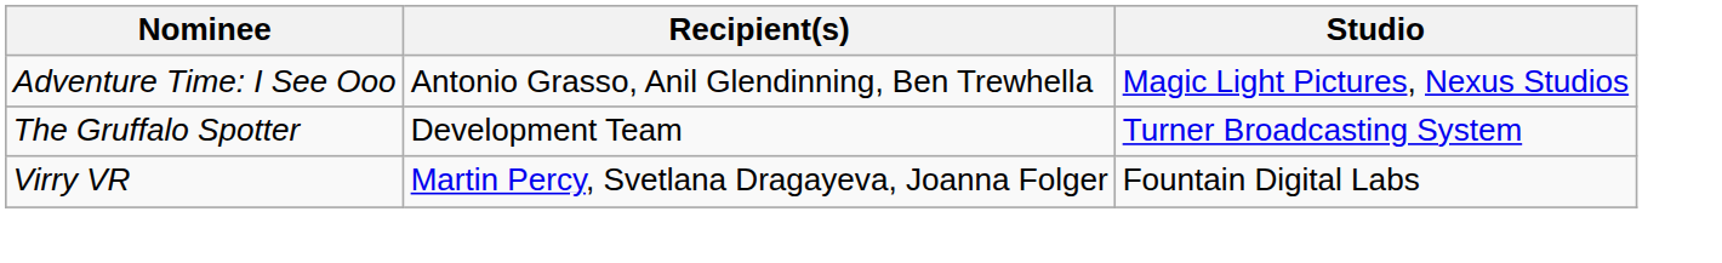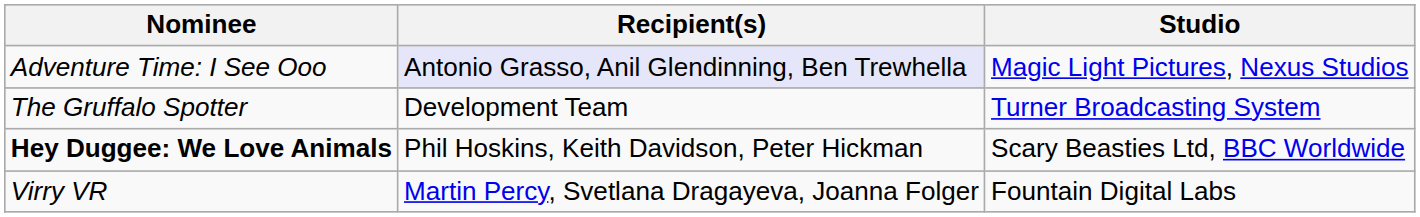Adventure Time: I See Ooo | Recipient(s): no background -> lavender background
+ row: Hey Duggee: We Love Animals | Phil Hoskins, Keith Davidson, Peter Hickman | Scary Beasties Ltd, BBC Worldwide
